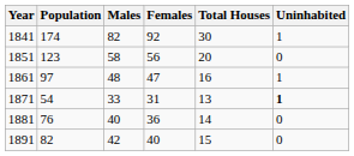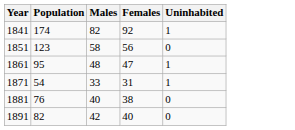- column: Total Houses | 30 | 20 | 16 | 13 | 14 | 15
1861 | Population: 97 -> 95
1871 | Uninhabited: bold -> normal
1881 | Females: 36 -> 38
